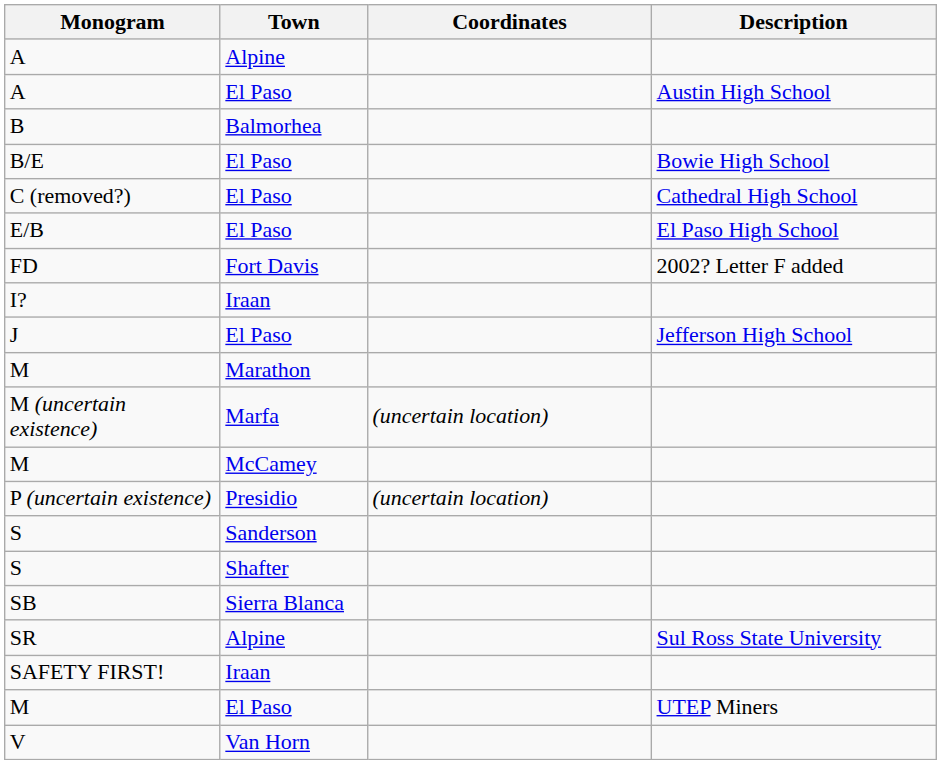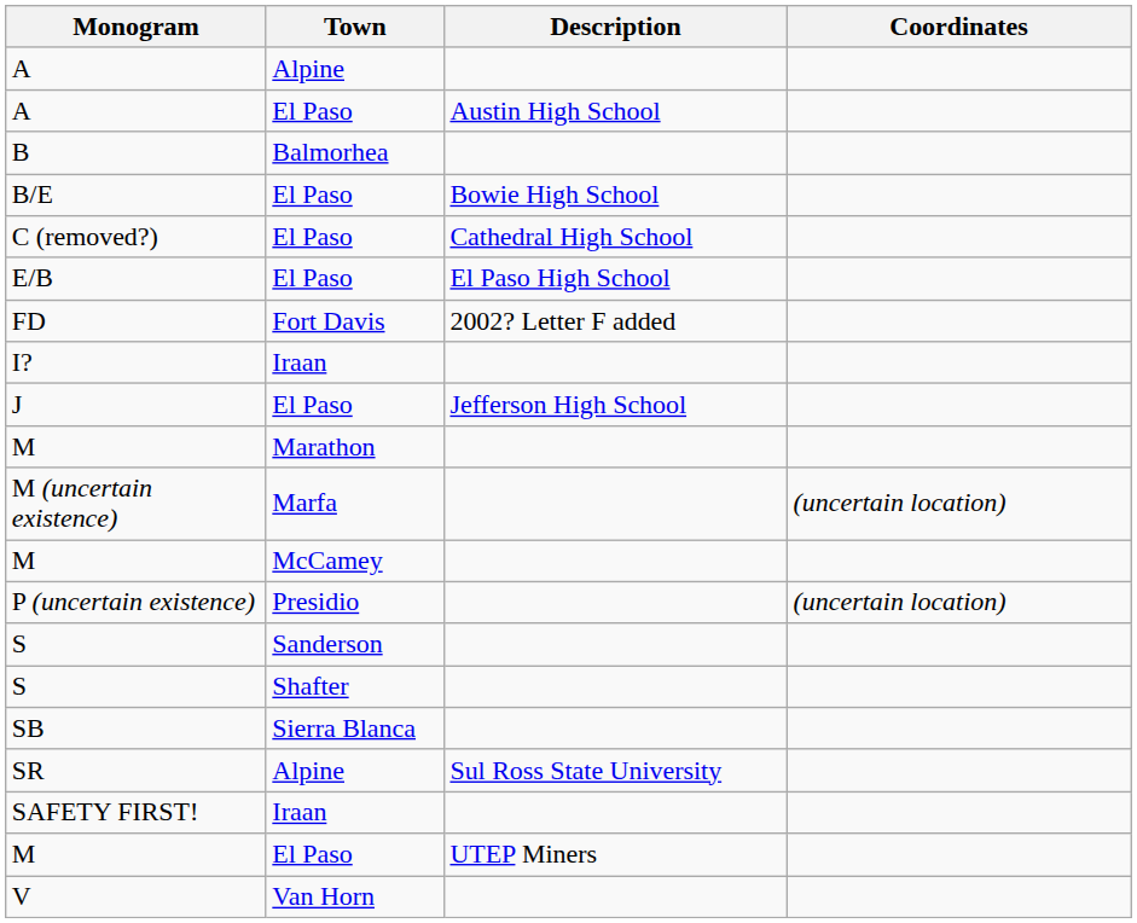columns swapped: Description <-> Coordinates
